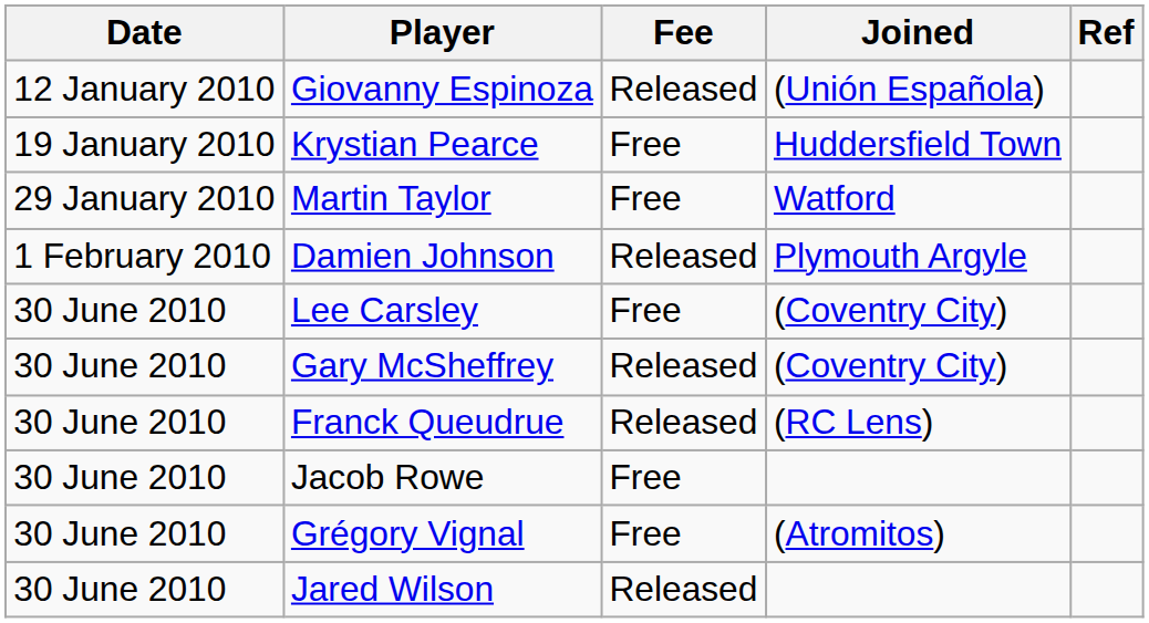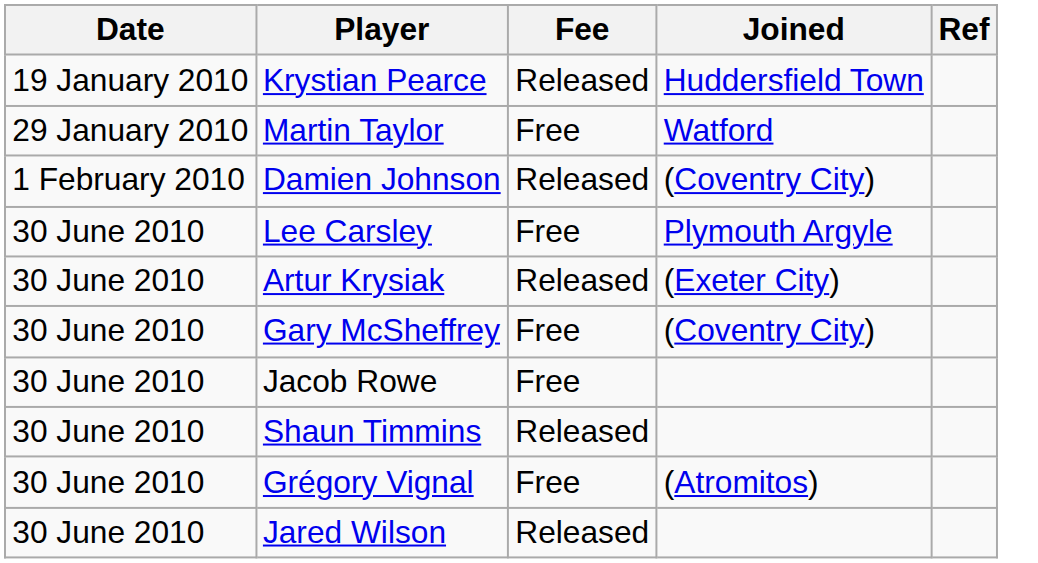- row: 12 January 2010 | Giovanny Espinoza | Released | (Unión Española)
Krystian Pearce | Fee: Free -> Released
Damien Johnson | Joined: Plymouth Argyle -> (Coventry City)
Lee Carsley | Joined: (Coventry City) -> Plymouth Argyle
+ row: 30 June 2010 | Artur Krysiak | Released | (Exeter City)
Gary McSheffrey | Fee: Released -> Free
- row: 30 June 2010 | Franck Queudrue | Released | (RC Lens)
+ row: 30 June 2010 | Shaun Timmins | Released
